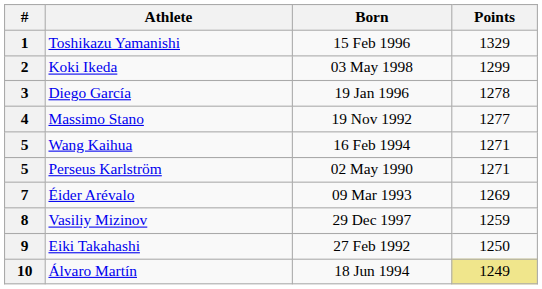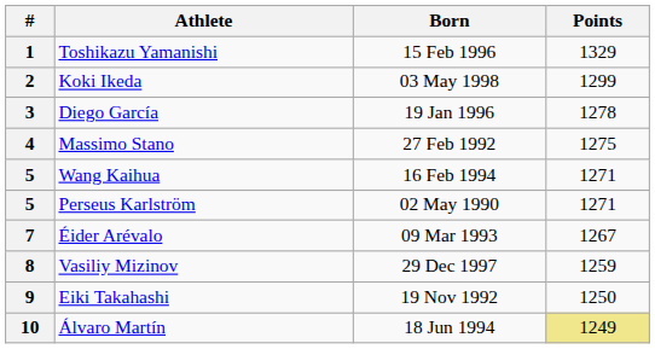4 | Born: 19 Nov 1992 -> 27 Feb 1992
4 | Points: 1277 -> 1275
7 | Points: 1269 -> 1267
9 | Born: 27 Feb 1992 -> 19 Nov 1992
